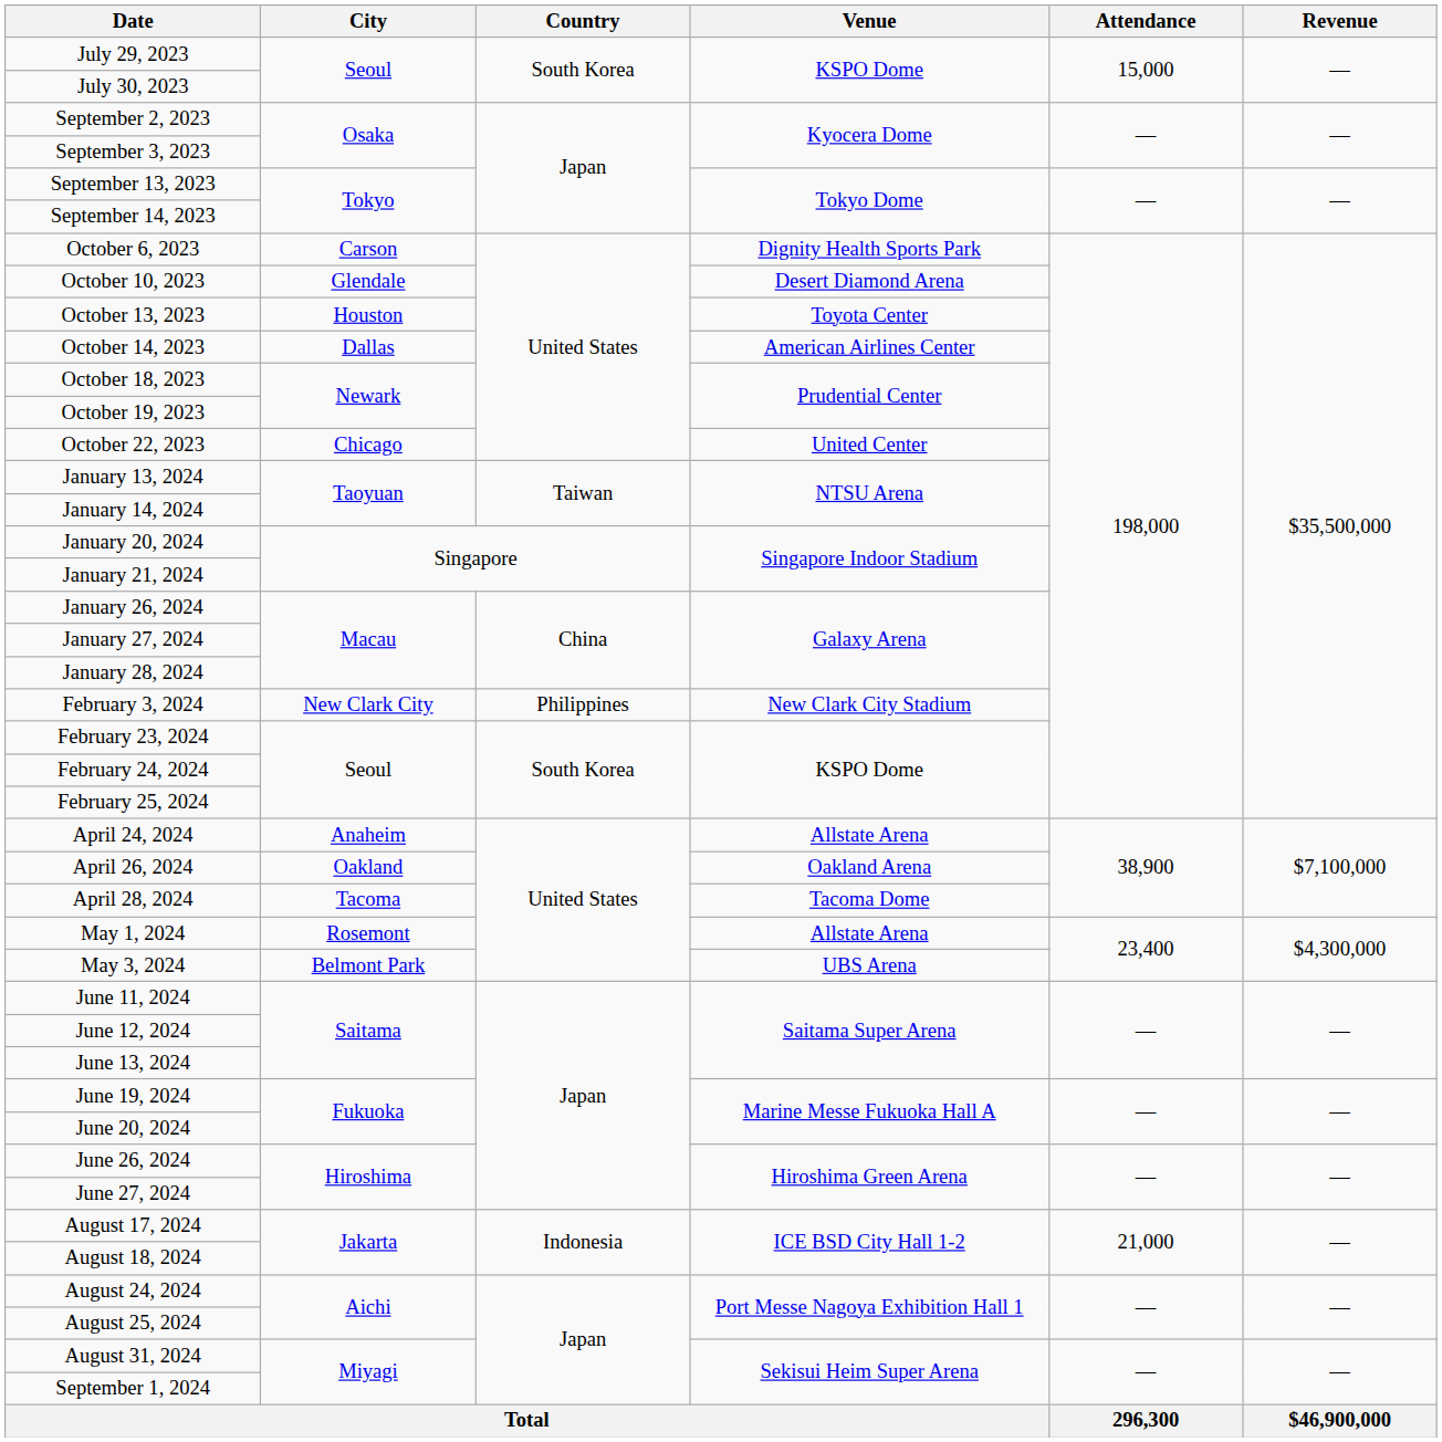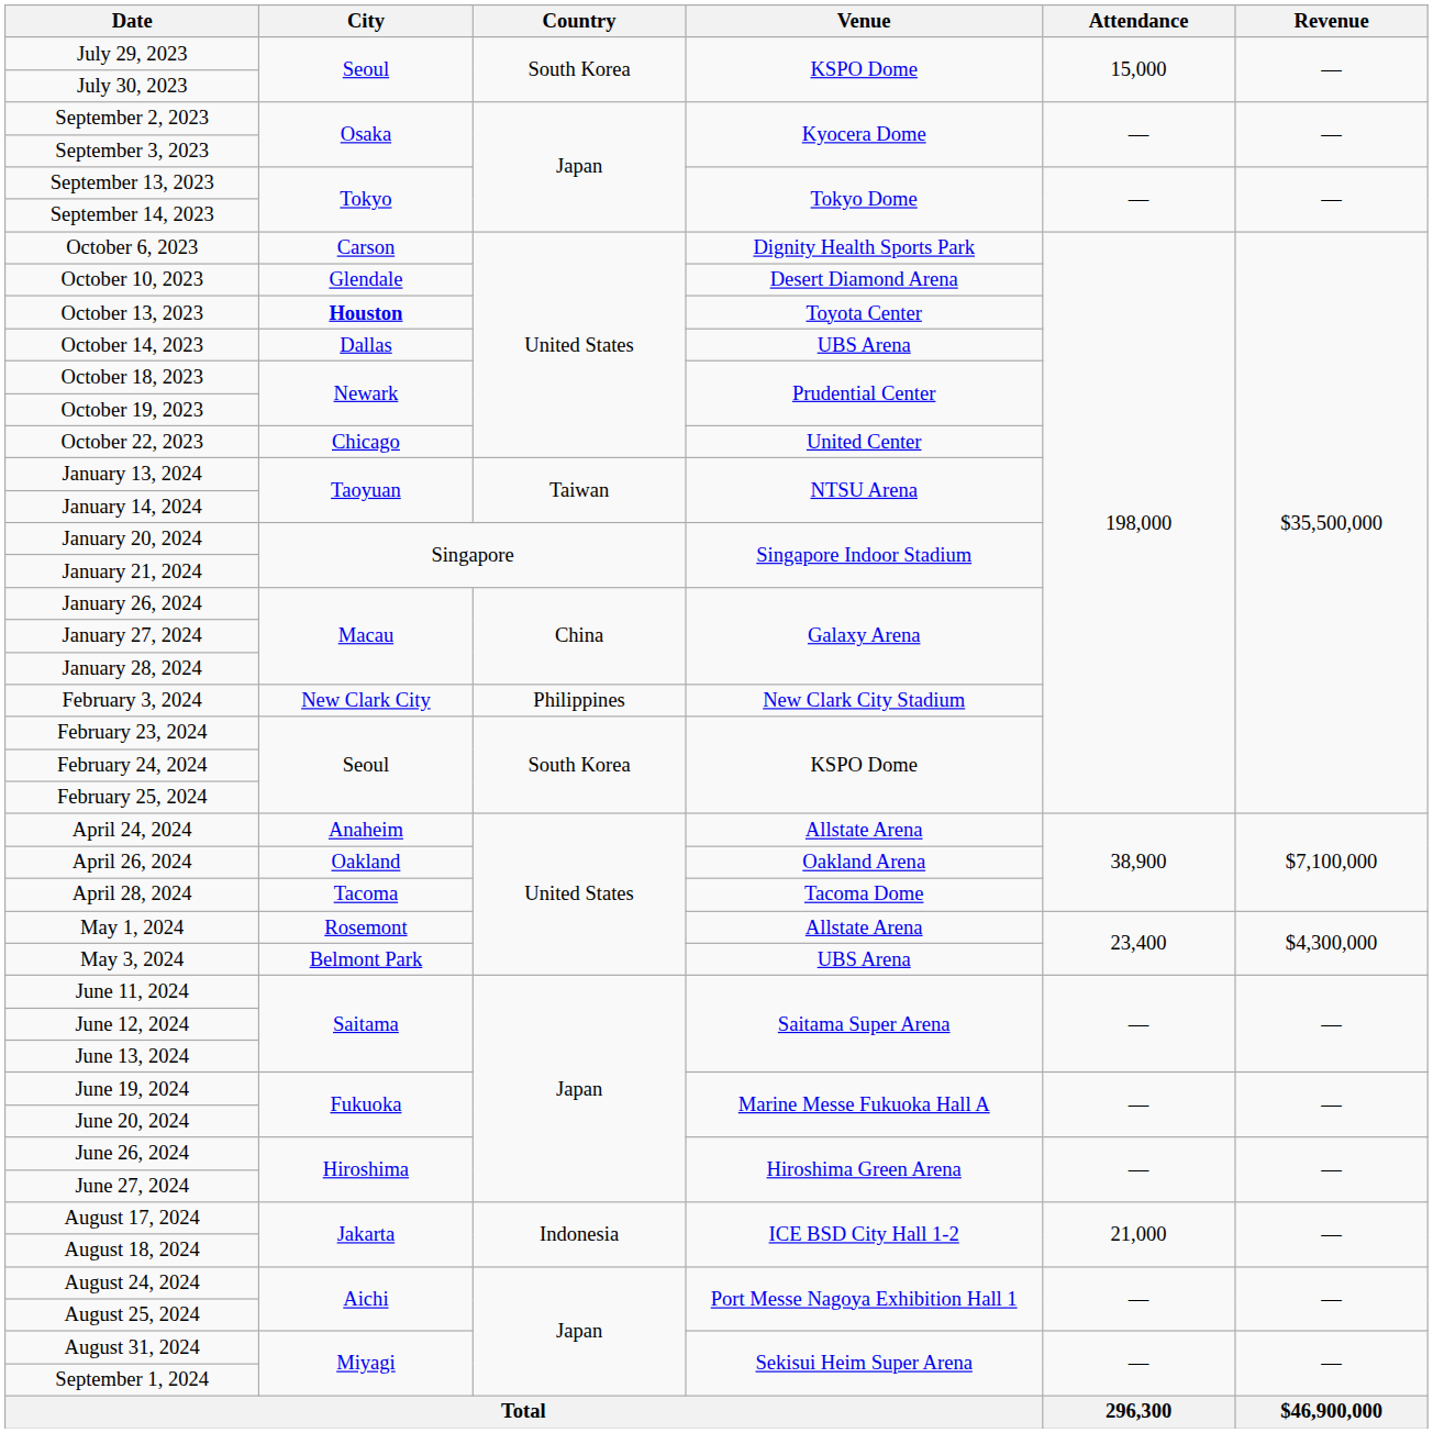October 13, 2023 | City: normal -> bold
October 14, 2023 | Venue: American Airlines Center -> UBS Arena
